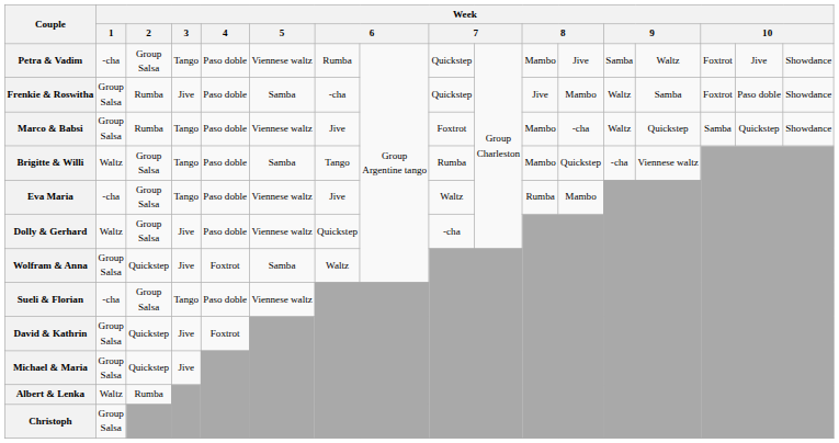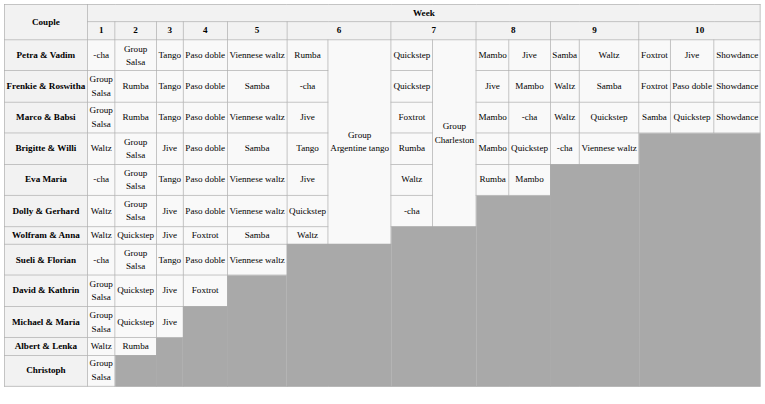Frenkie & Roswitha | Week / 3: Jive -> Tango
Brigitte & Willi | Week / 3: Tango -> Jive
Wolfram & Anna | Week / 1: Group Salsa -> Waltz
